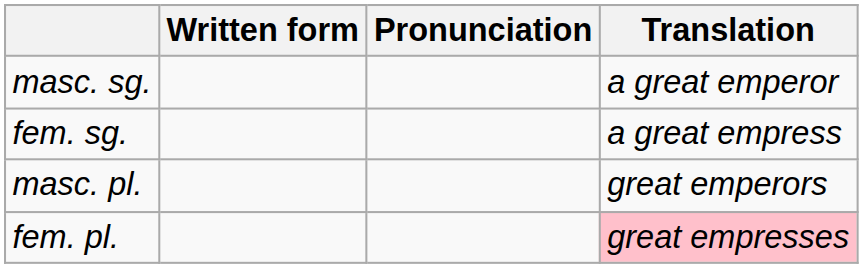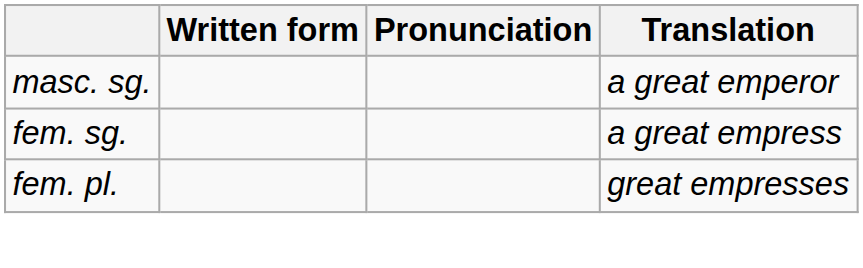- row: masc. pl. | great emperors
fem. pl. | Translation: pink background -> no background
